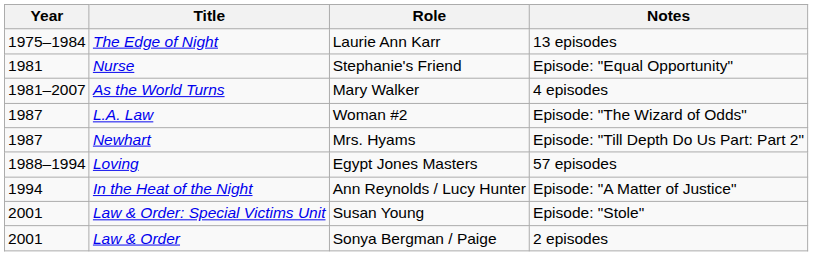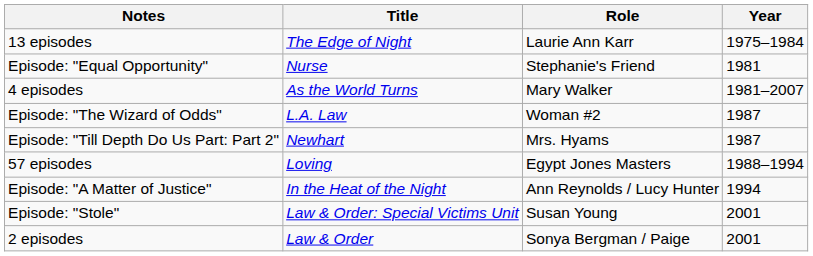columns swapped: Year <-> Notes
